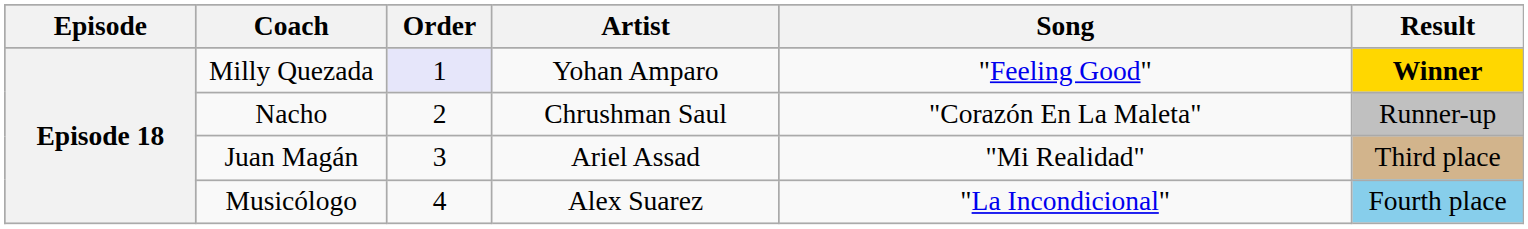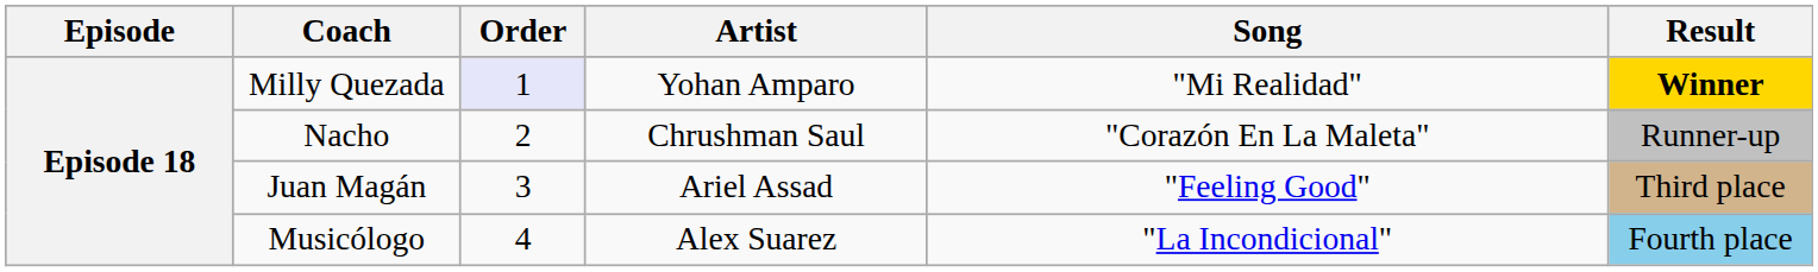Milly Quezada | Song: "Feeling Good" -> "Mi Realidad"
Juan Magán | Song: "Mi Realidad" -> "Feeling Good"
